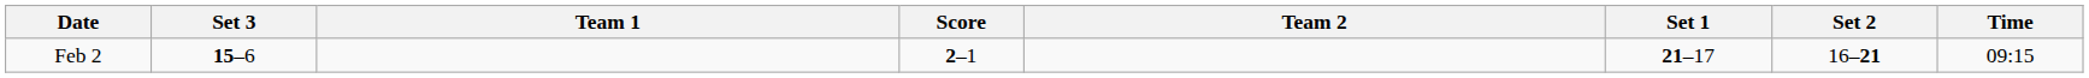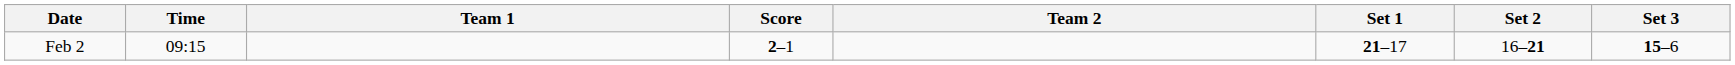columns swapped: Time <-> Set 3
